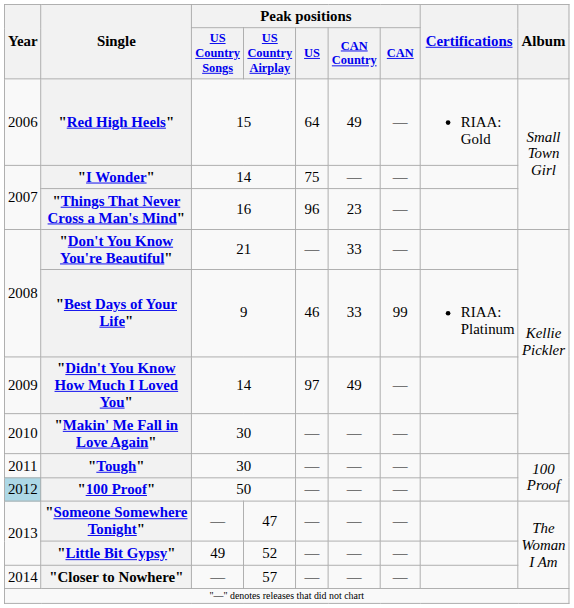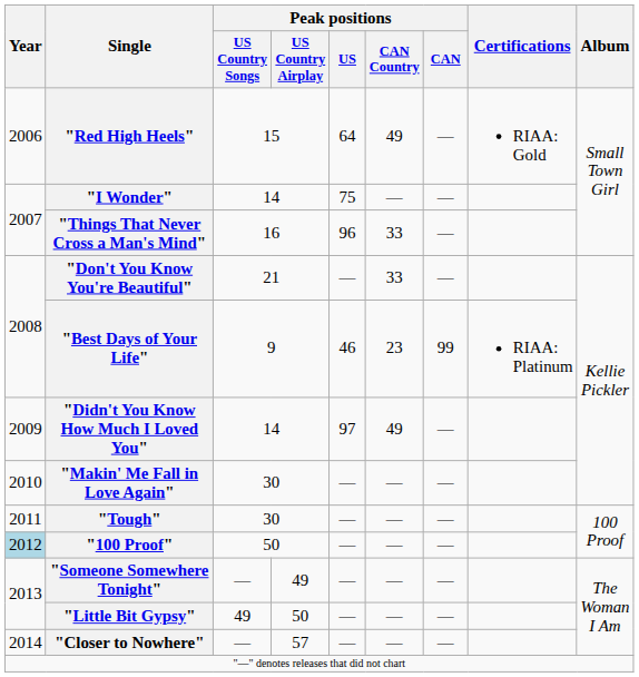"Things That Never Cross a Man's Mind" | Peak positions / CAN Country: 23 -> 33
"Best Days of Your Life" | Peak positions / CAN Country: 33 -> 23
"Someone Somewhere Tonight" | Peak positions / US Country Airplay: 47 -> 49
"Little Bit Gypsy" | Peak positions / US Country Airplay: 52 -> 50
